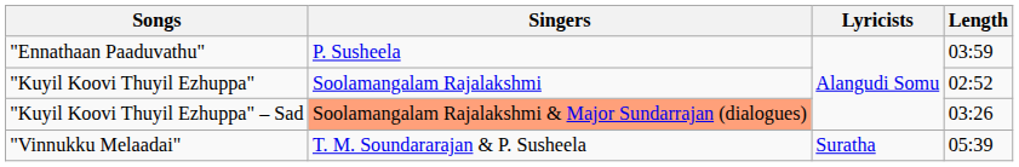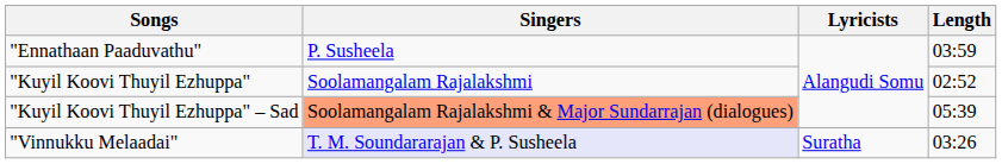"Kuyil Koovi Thuyil Ezhuppa" – Sad | Length: 03:26 -> 05:39
"Vinnukku Melaadai" | Singers: no background -> lavender background
"Vinnukku Melaadai" | Length: 05:39 -> 03:26
